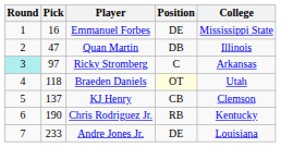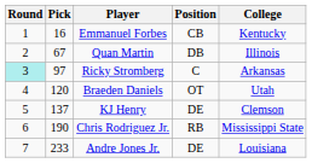Emmanuel Forbes | Position: DE -> CB
Emmanuel Forbes | College: Mississippi State -> Kentucky
Quan Martin | Pick: 47 -> 67
Braeden Daniels | Pick: 118 -> 120
Braeden Daniels | Position: lightyellow background -> no background
KJ Henry | Position: CB -> DE
Chris Rodriguez Jr. | College: Kentucky -> Mississippi State
